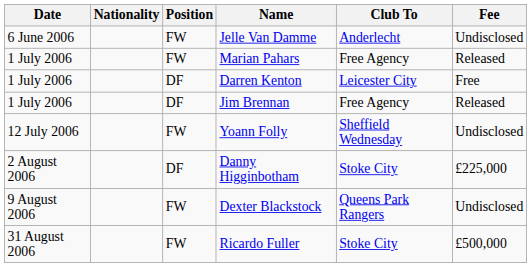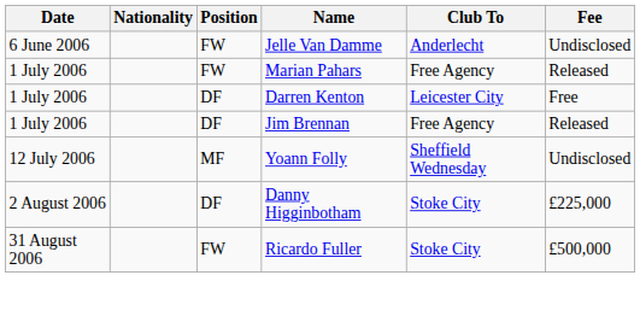Yoann Folly | Position: FW -> MF
- row: 9 August 2006 | FW | Dexter Blackstock | Queens Park Rangers | Undisclosed
